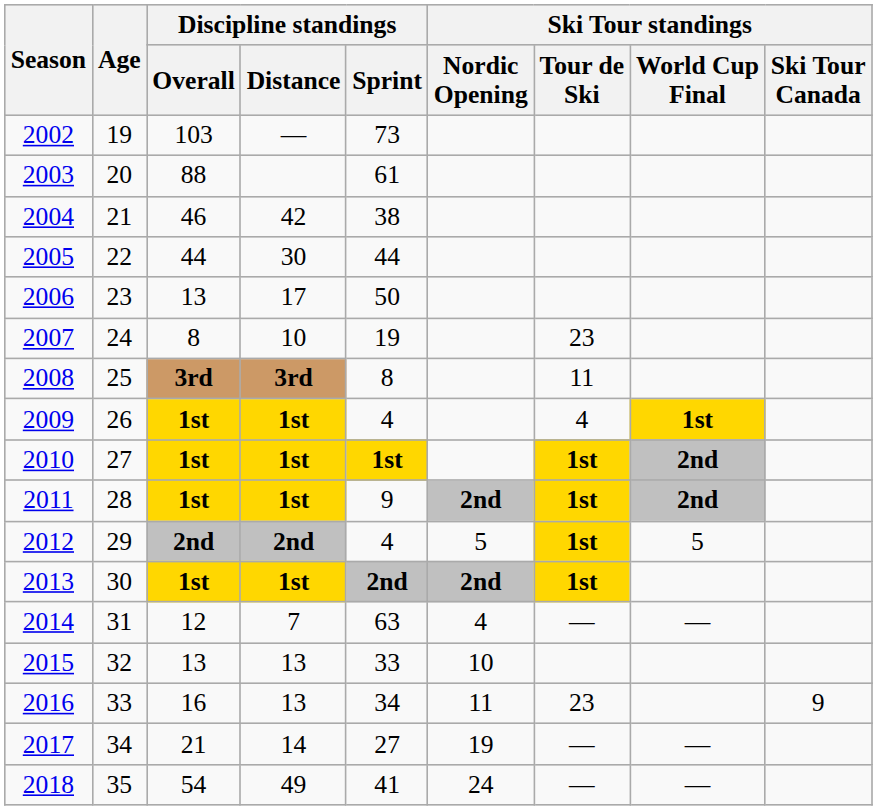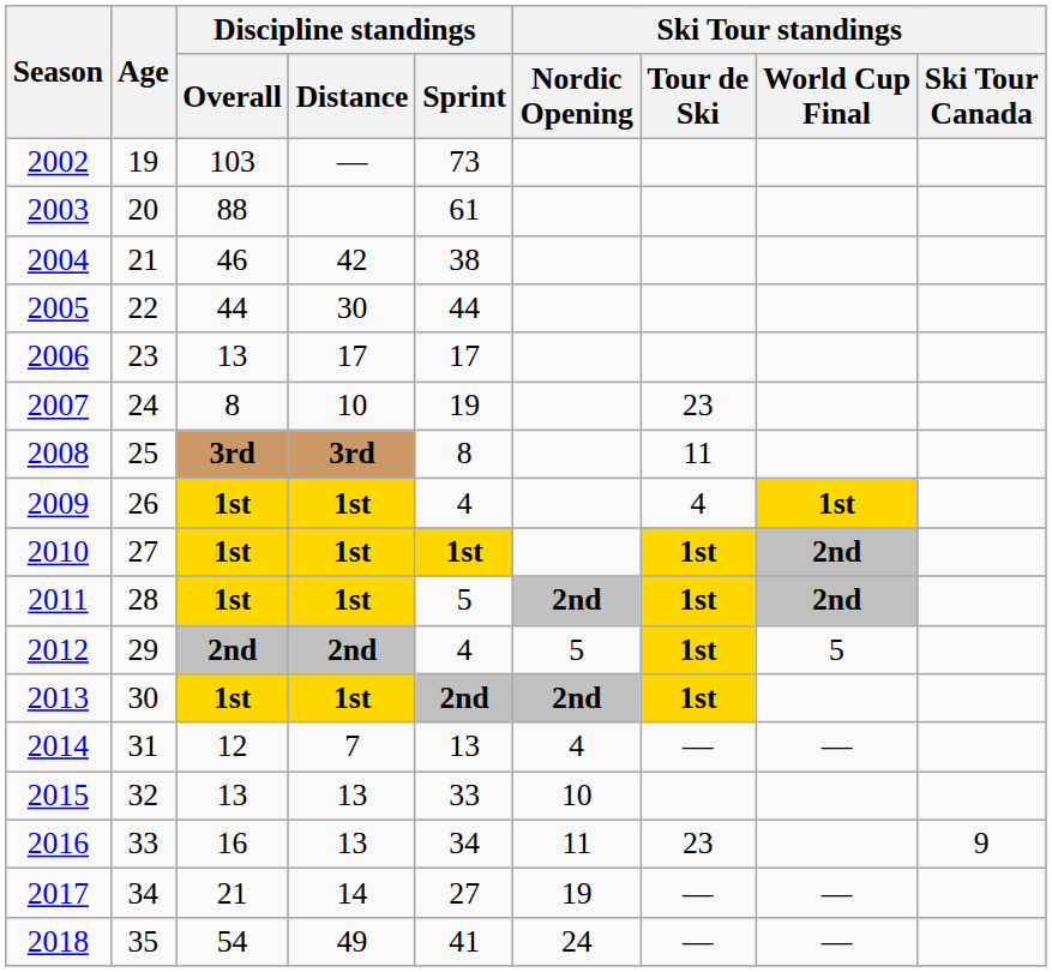2006 | Discipline standings / Sprint: 50 -> 17
2011 | Discipline standings / Sprint: 9 -> 5
2014 | Discipline standings / Sprint: 63 -> 13
